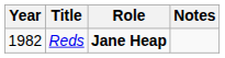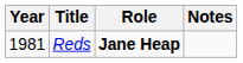Reds | Year: 1982 -> 1981
